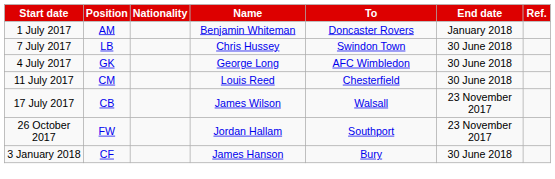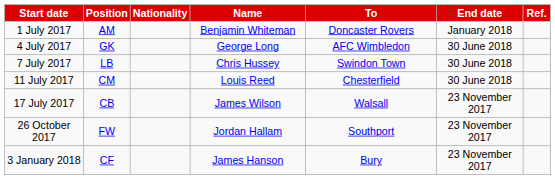rows swapped: 4 July 2017 <-> 7 July 2017
3 January 2018 | End date: 30 June 2018 -> 23 November 2017
